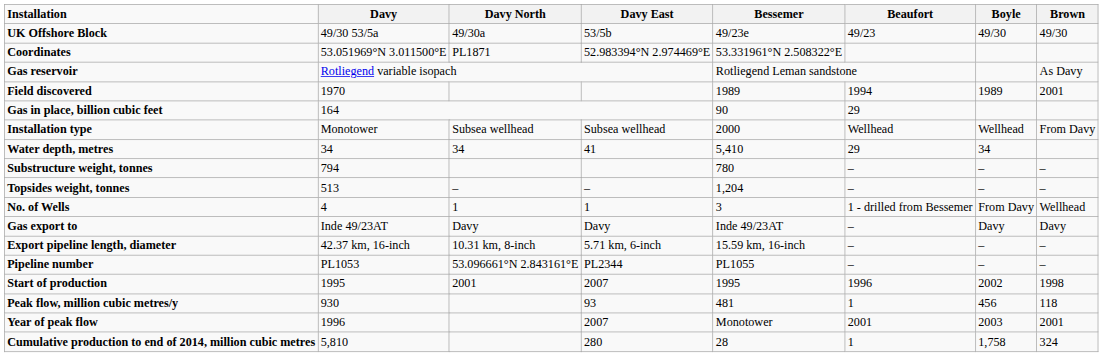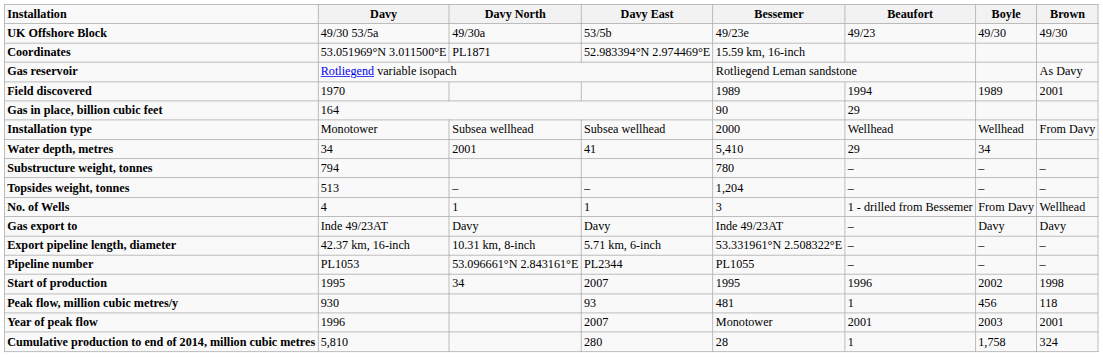Coordinates | Bessemer: 53.331961°N 2.508322°E -> 15.59 km, 16-inch
Water depth, metres | Davy North: 34 -> 2001
Export pipeline length, diameter | Bessemer: 15.59 km, 16-inch -> 53.331961°N 2.508322°E
Start of production | Davy North: 2001 -> 34
